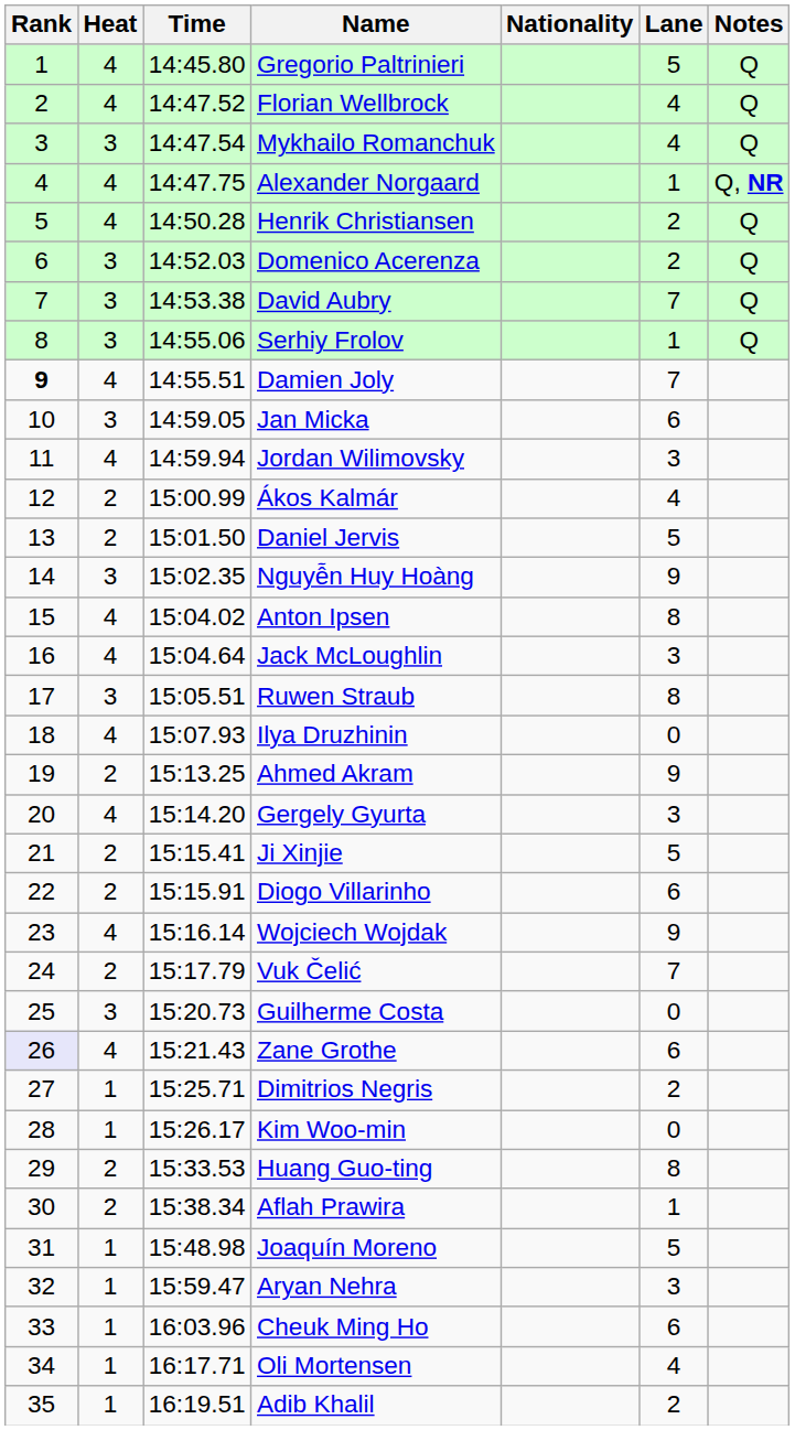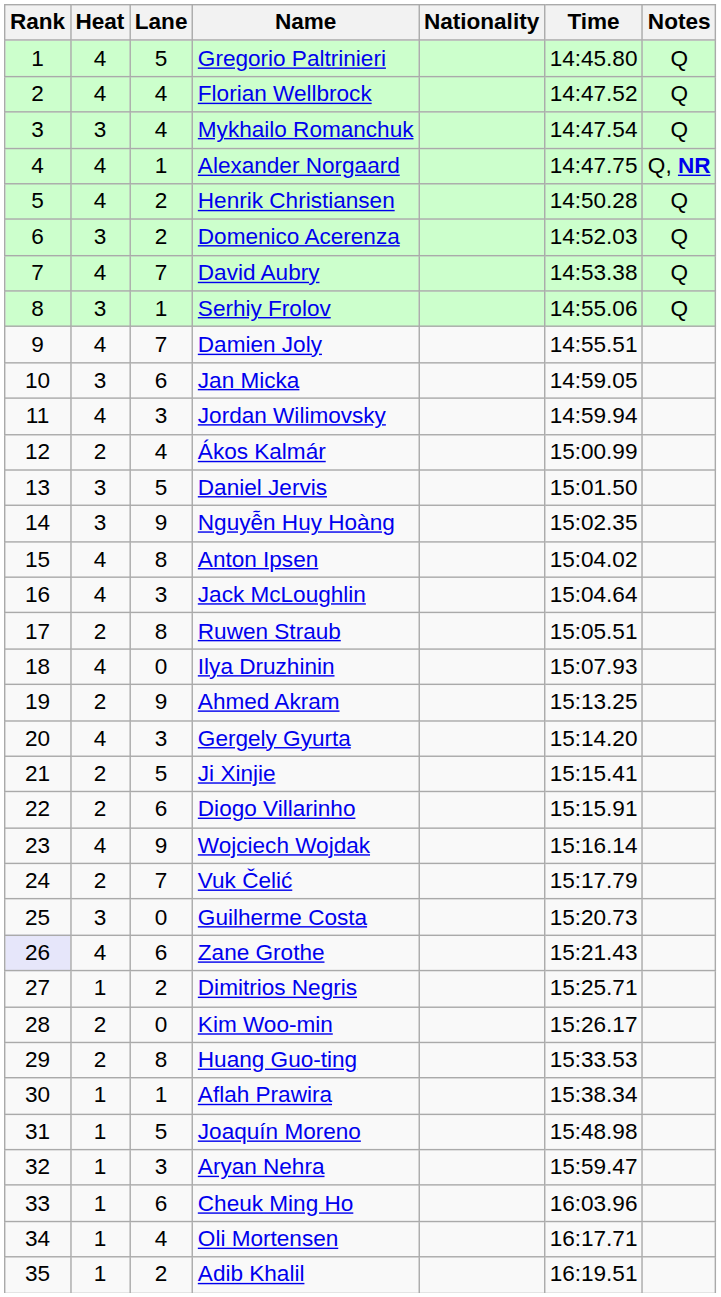columns swapped: Lane <-> Time
David Aubry | Heat: 3 -> 4
Damien Joly | Rank: bold -> normal
Daniel Jervis | Heat: 2 -> 3
Ruwen Straub | Heat: 3 -> 2
Kim Woo-min | Heat: 1 -> 2
Aflah Prawira | Heat: 2 -> 1
